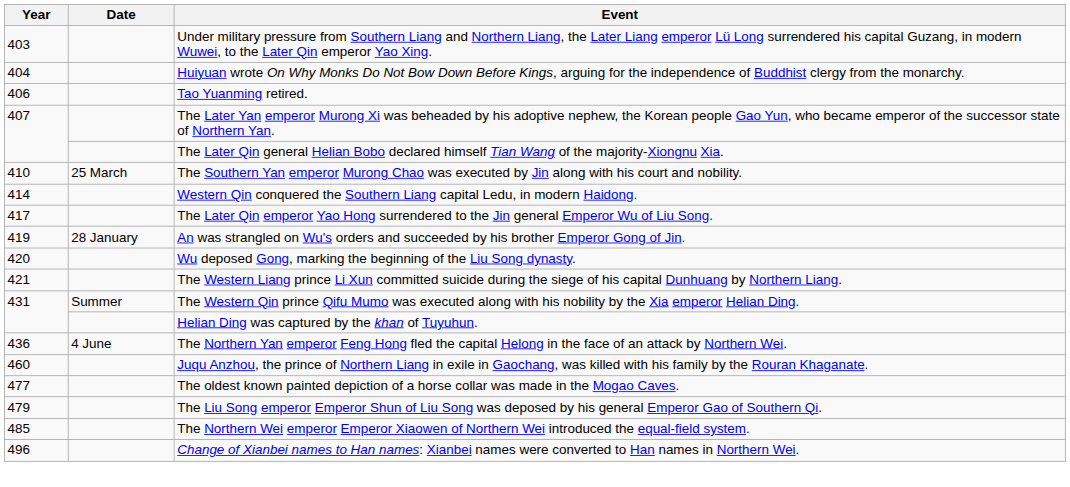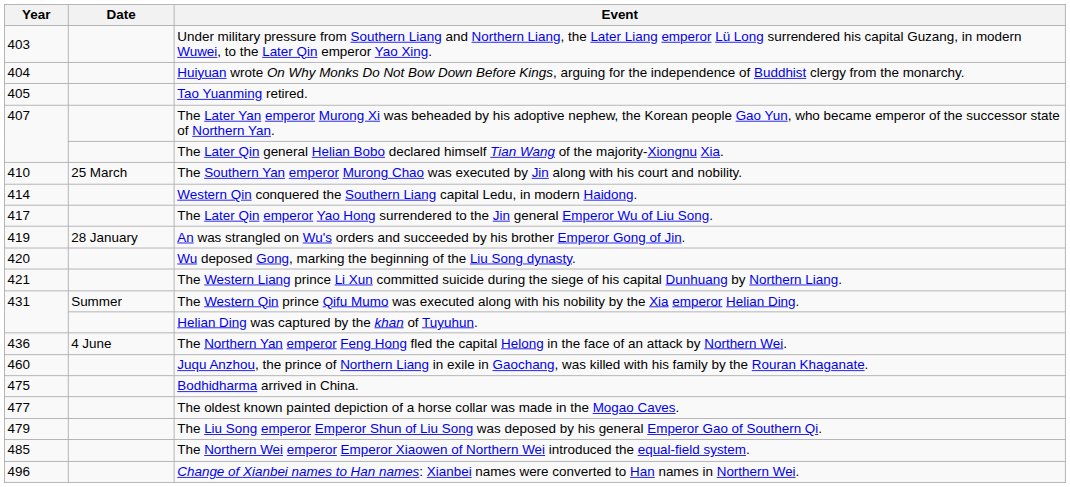Tao Yuanming retired. | Year: 406 -> 405
+ row: 475 | Bodhidharma arrived in China.
